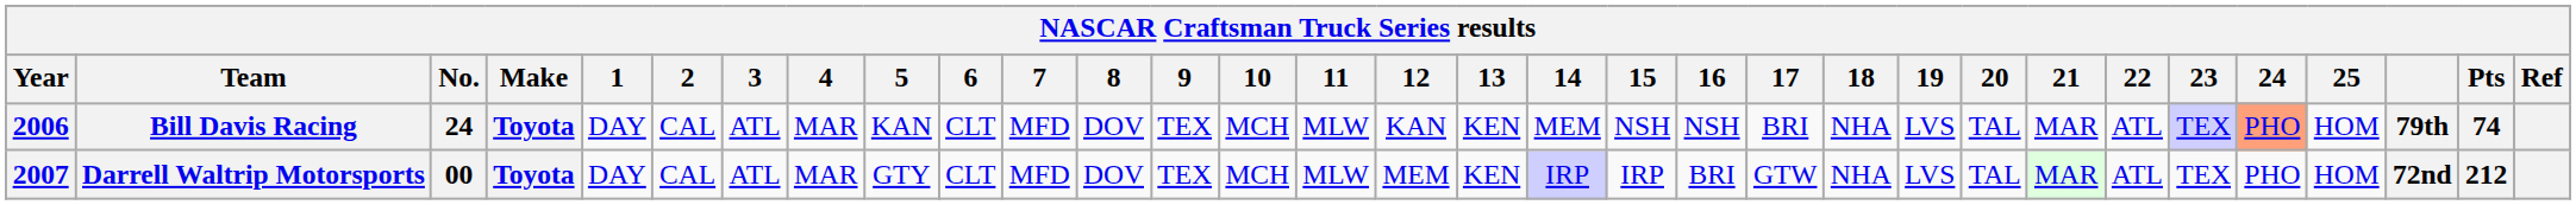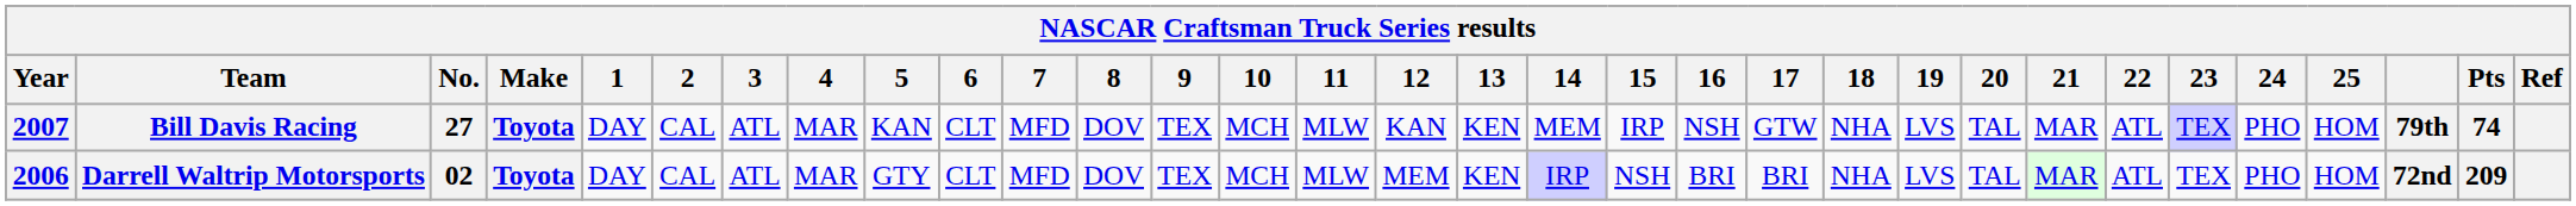Bill Davis Racing | Year: 2006 -> 2007
Bill Davis Racing | No.: 24 -> 27
Bill Davis Racing | 15: NSH -> IRP
Bill Davis Racing | 17: BRI -> GTW
Bill Davis Racing | 24: lightsalmon background -> no background
Darrell Waltrip Motorsports | Year: 2007 -> 2006
Darrell Waltrip Motorsports | No.: 00 -> 02
Darrell Waltrip Motorsports | 15: IRP -> NSH
Darrell Waltrip Motorsports | 17: GTW -> BRI
Darrell Waltrip Motorsports | Pts: 212 -> 209
